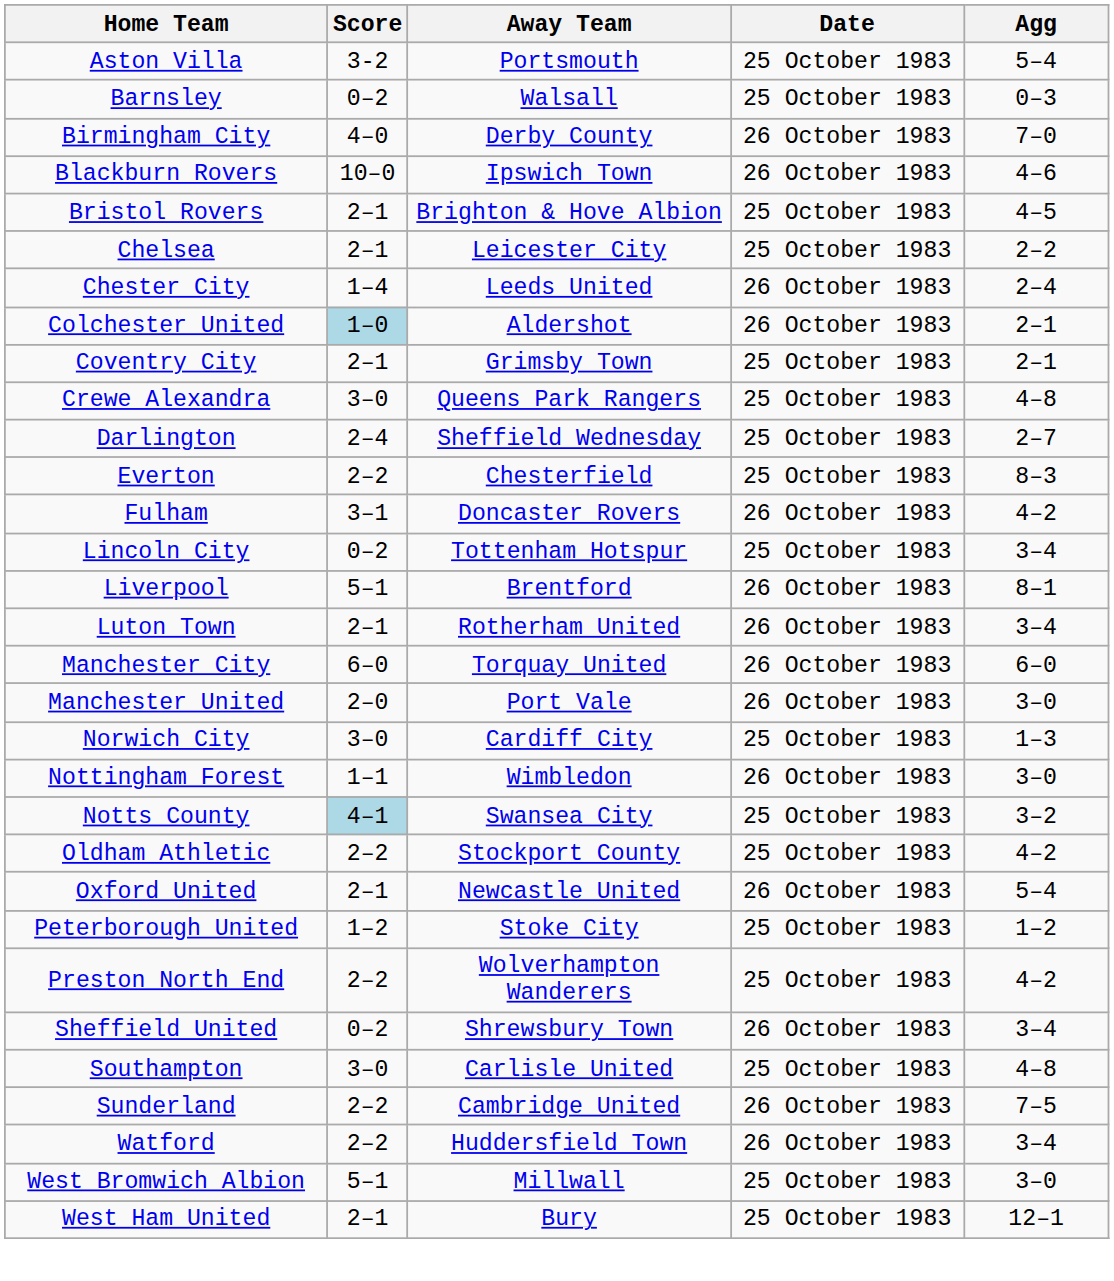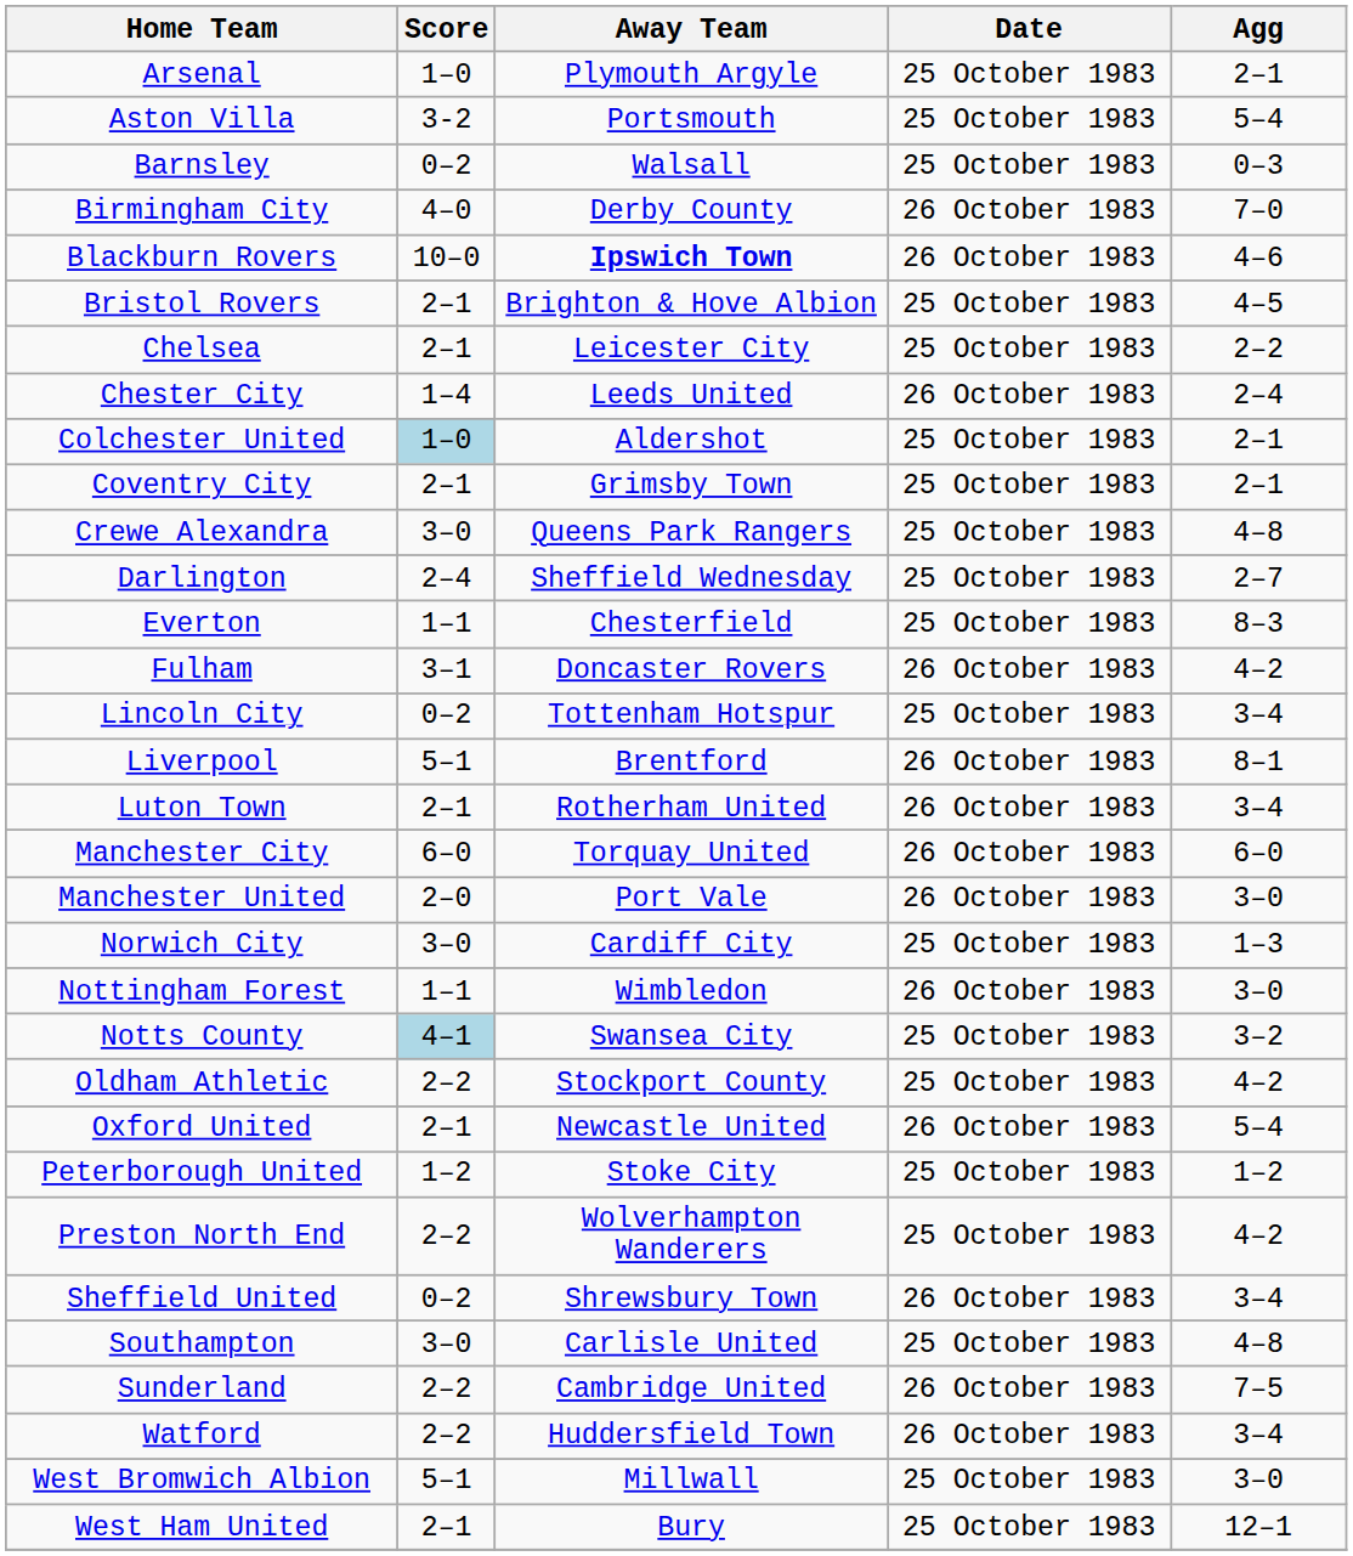+ row: Arsenal | 1–0 | Plymouth Argyle | 25 October 1983 | 2–1
Blackburn Rovers | Away Team: normal -> bold
Colchester United | Date: 26 October 1983 -> 25 October 1983
Everton | Score: 2–2 -> 1–1
